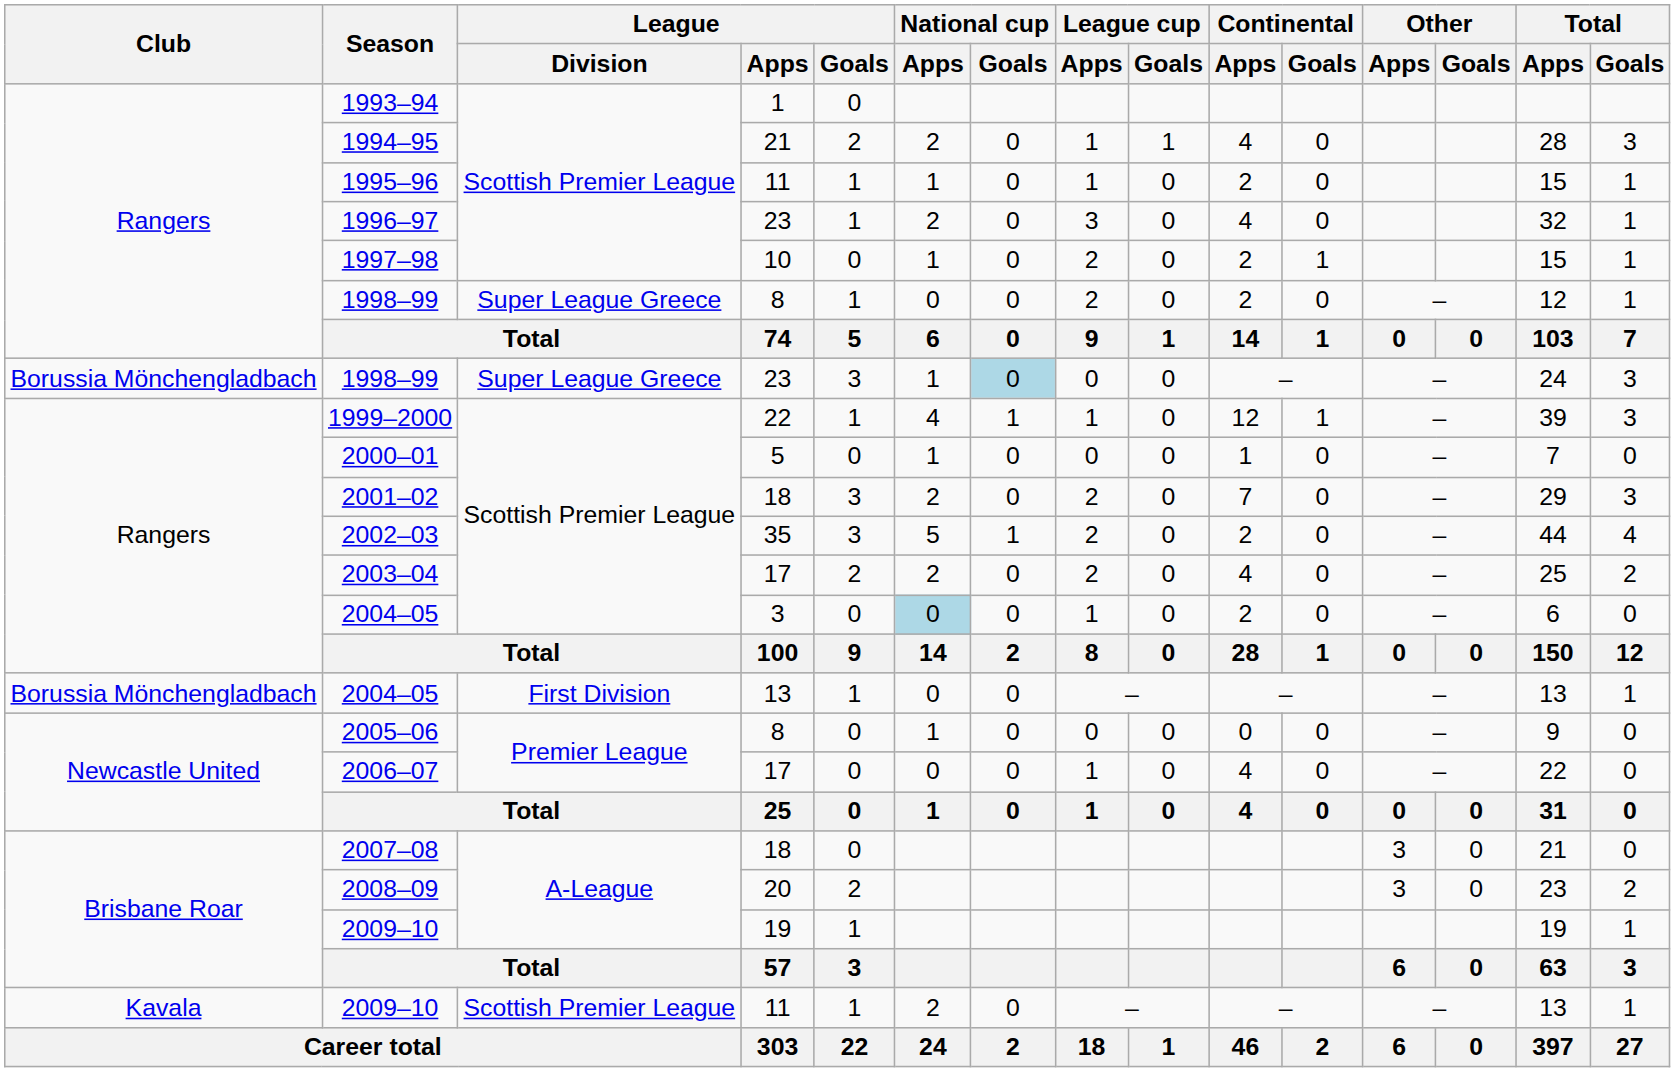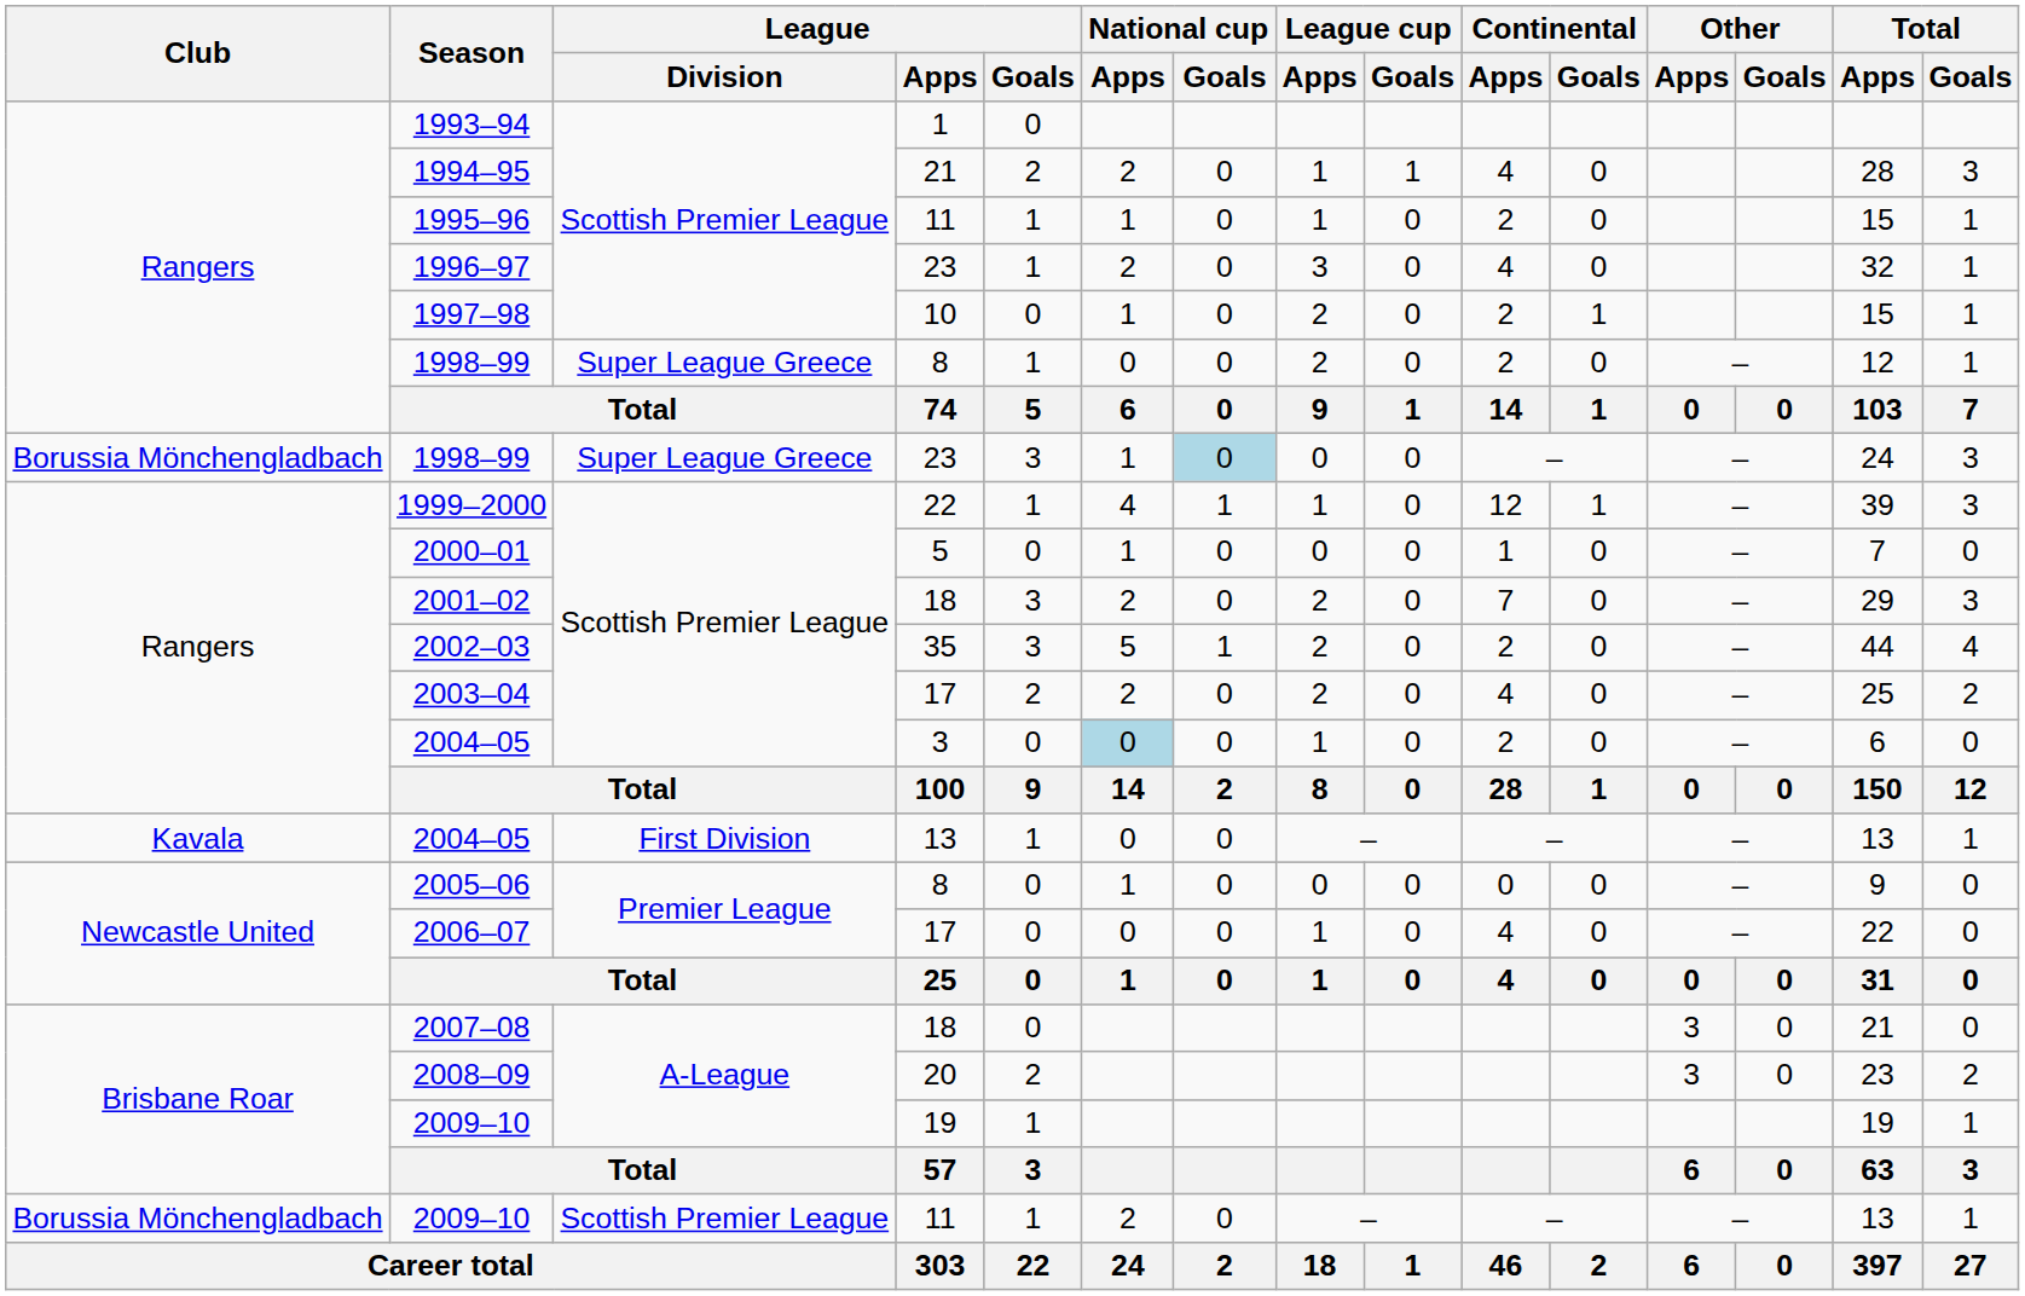2004–05 / 13 | Club: Borussia Mönchengladbach -> Kavala
2009–10 / 11 | Club: Kavala -> Borussia Mönchengladbach
